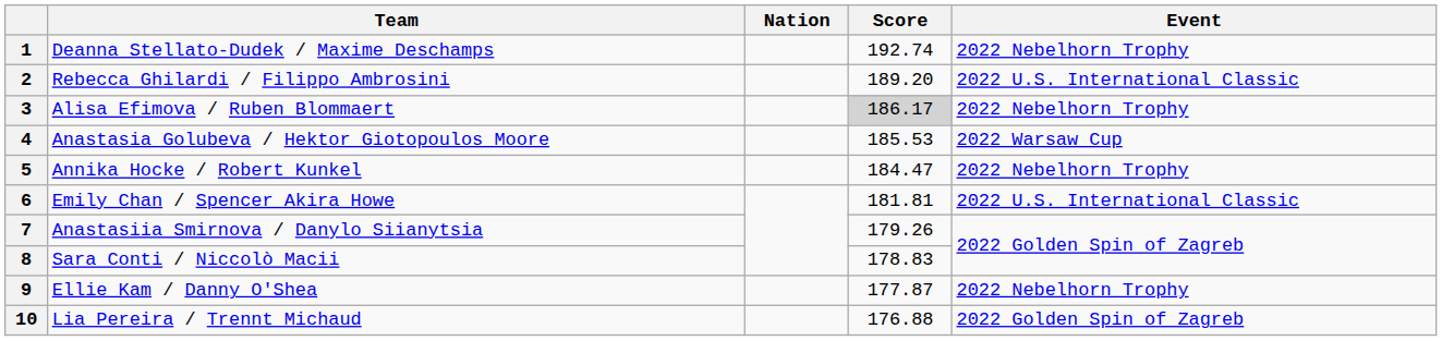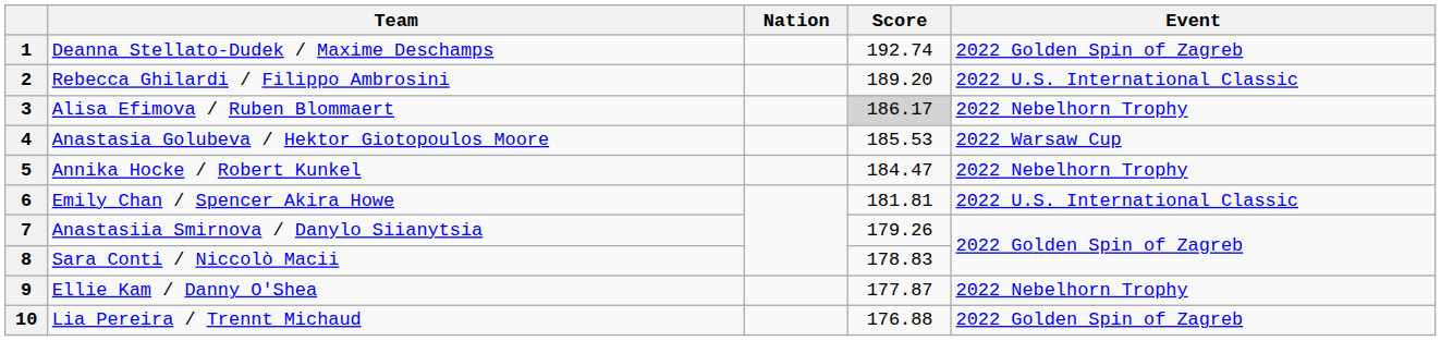1 | Event: 2022 Nebelhorn Trophy -> 2022 Golden Spin of Zagreb
